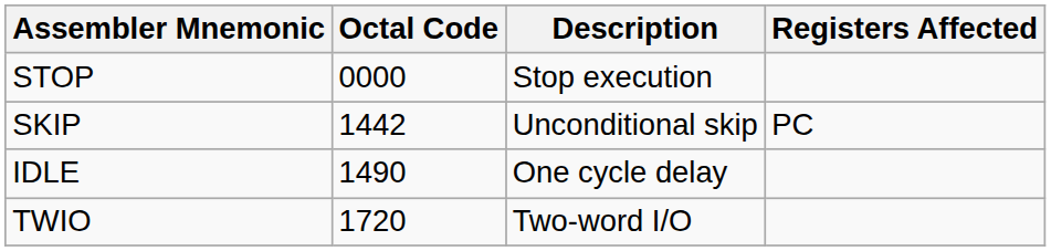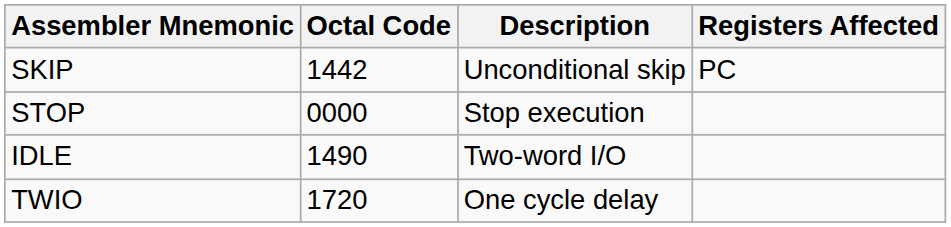rows swapped: STOP <-> SKIP
IDLE | Description: One cycle delay -> Two-word I/O
TWIO | Description: Two-word I/O -> One cycle delay
